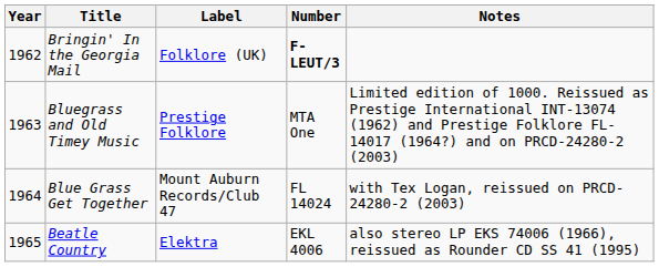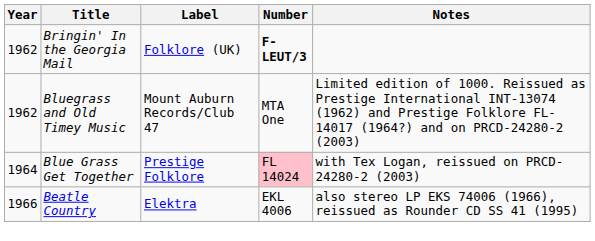Bluegrass and Old Timey Music | Year: 1963 -> 1962
Bluegrass and Old Timey Music | Label: Prestige Folklore -> Mount Auburn Records/Club 47
Blue Grass Get Together | Label: Mount Auburn Records/Club 47 -> Prestige Folklore
Blue Grass Get Together | Number: no background -> pink background
Beatle Country | Year: 1965 -> 1966
